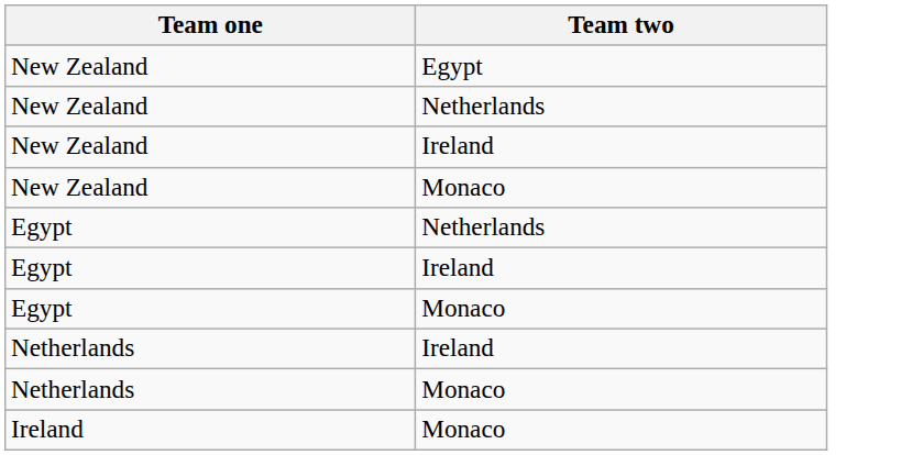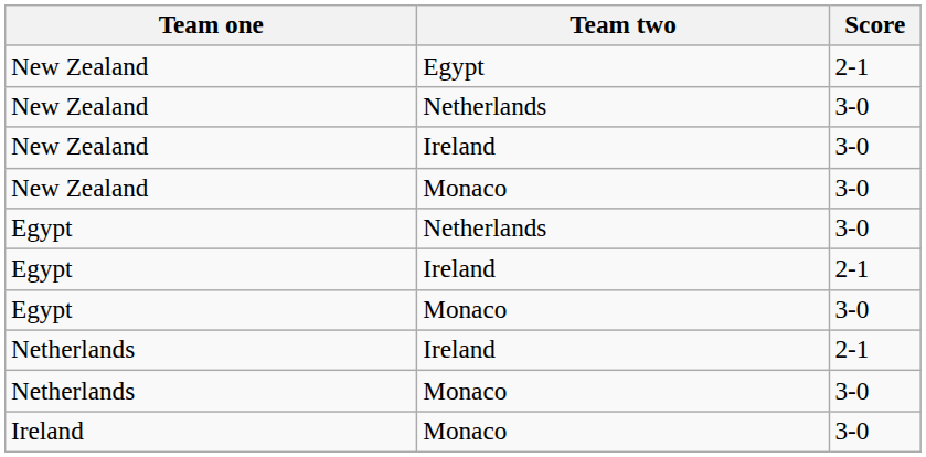+ column: Score | 2-1 | 3-0 | 3-0 | 3-0 | 3-0 | 2-1 | 3-0 | 2-1 | 3-0 | 3-0
